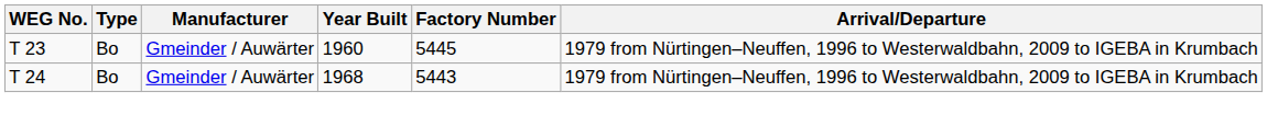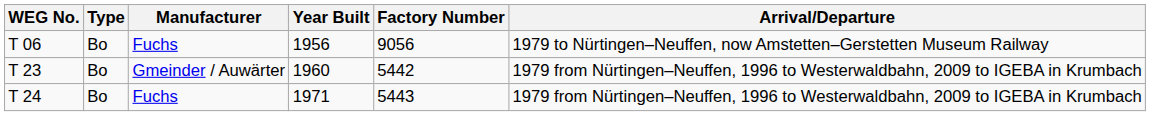+ row: T 06 | Bo | Fuchs | 1956 | 9056 | 1979 to Nürtingen–Neuffen, now Amstetten–Gerstetten Museum Railway
T 23 | Factory Number: 5445 -> 5442
T 24 | Manufacturer: Gmeinder / Auwärter -> Fuchs
T 24 | Year Built: 1968 -> 1971
